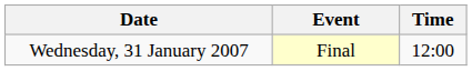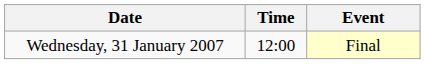columns swapped: Time <-> Event
